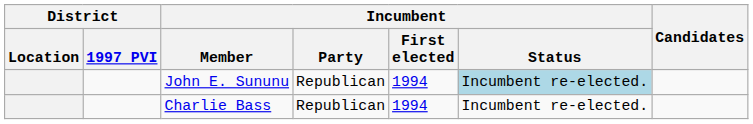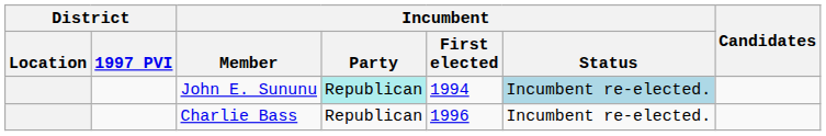John E. Sununu | Incumbent / Party: no background -> paleturquoise background
Charlie Bass | Incumbent / First elected: 1994 -> 1996
